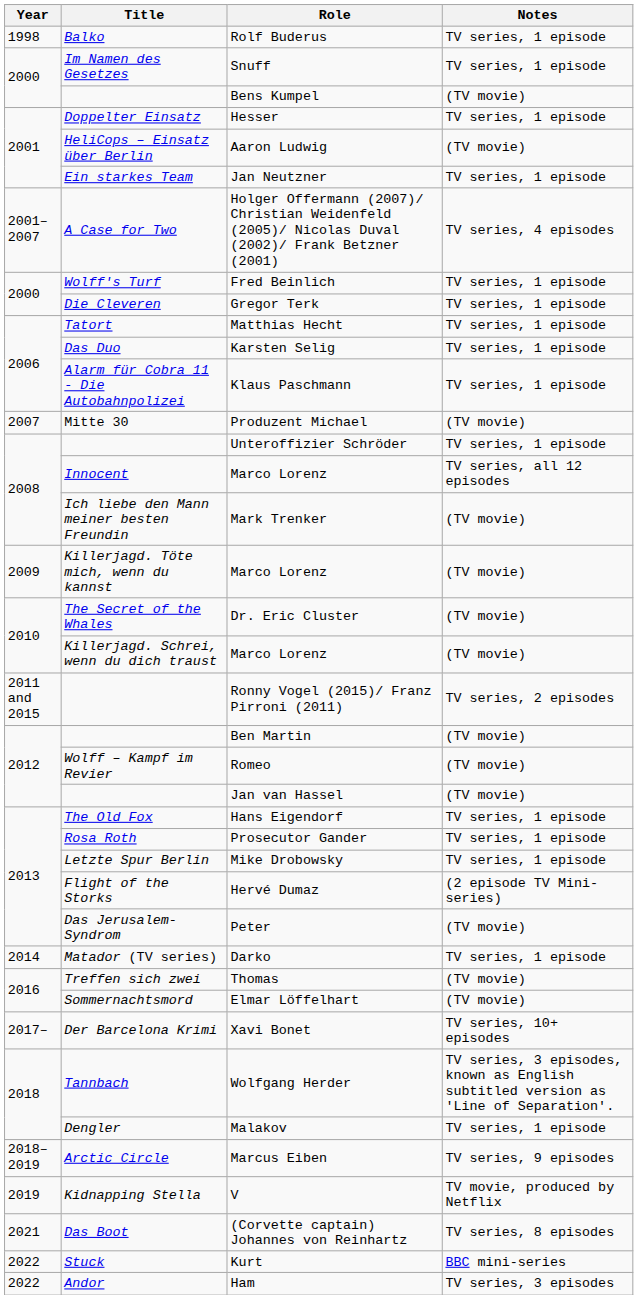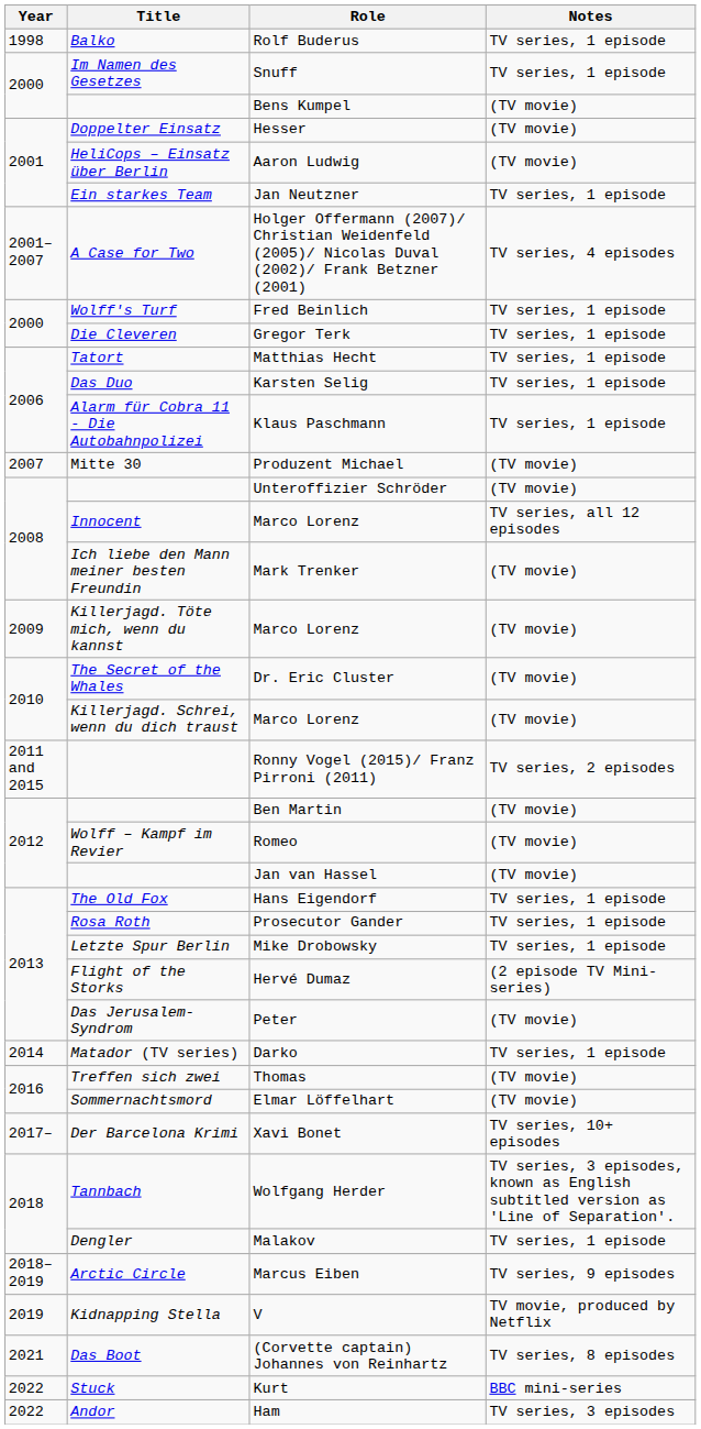Hesser | Notes: TV series, 1 episode -> (TV movie)
Unteroffizier Schröder | Notes: TV series, 1 episode -> (TV movie)
